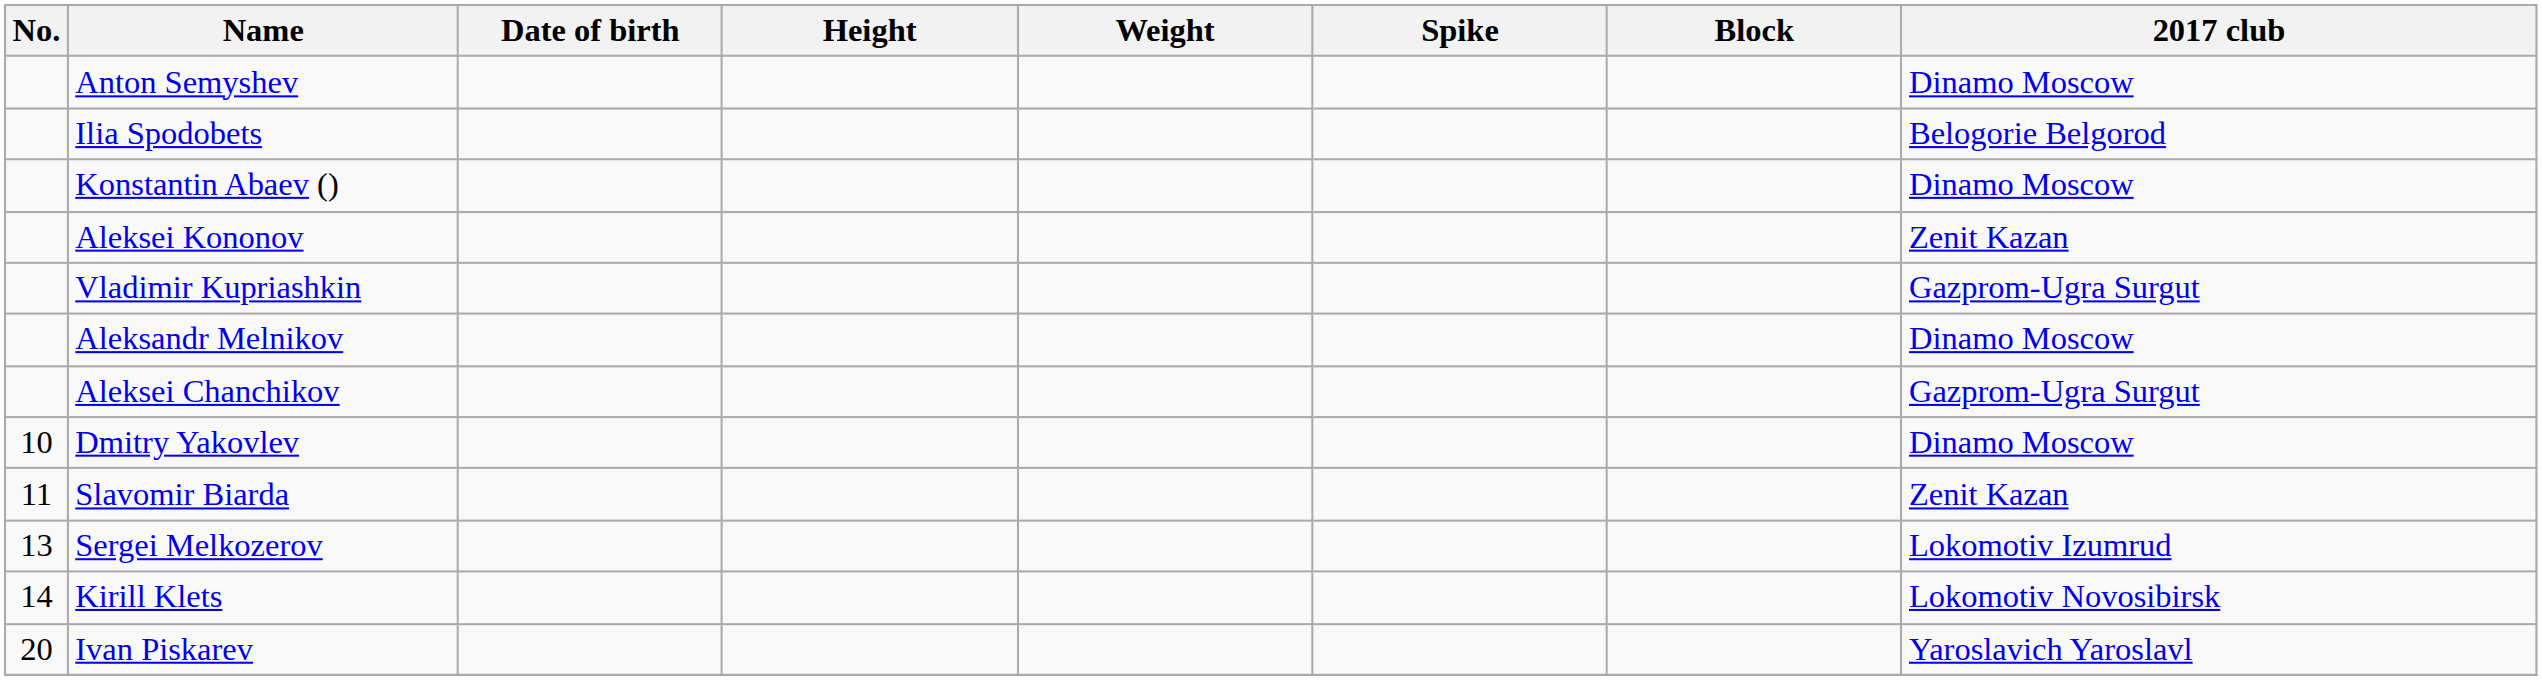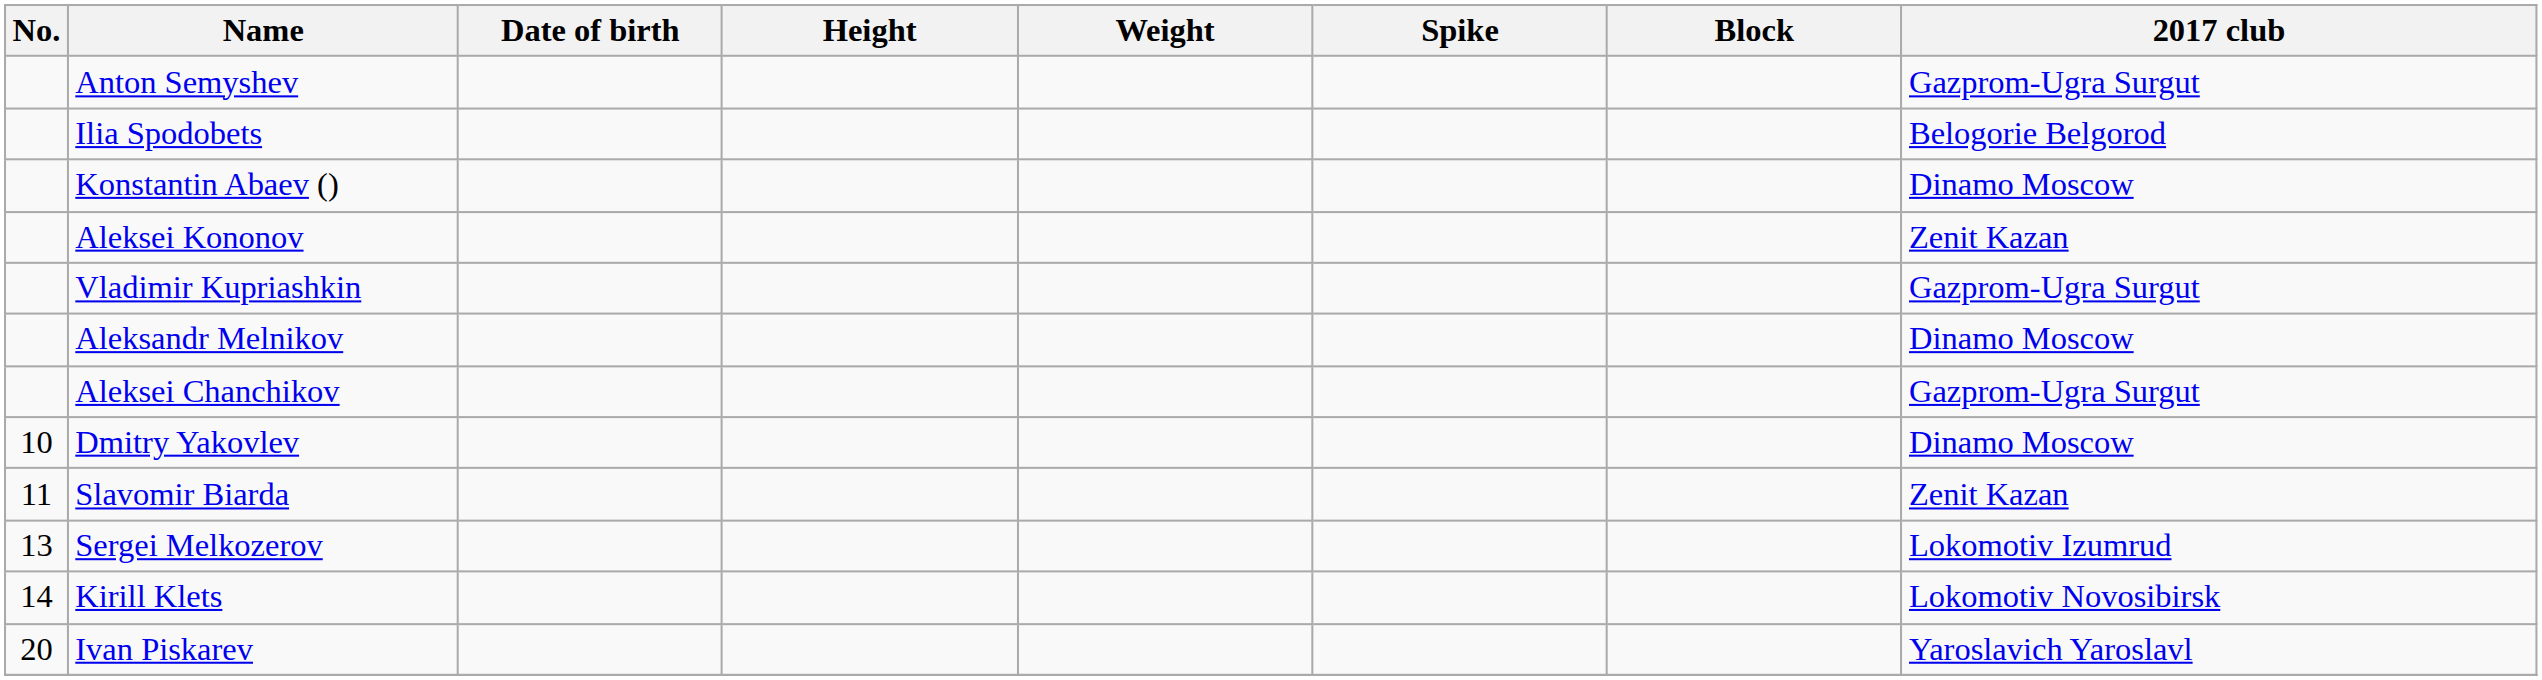Anton Semyshev | 2017 club: Dinamo Moscow -> Gazprom-Ugra Surgut
